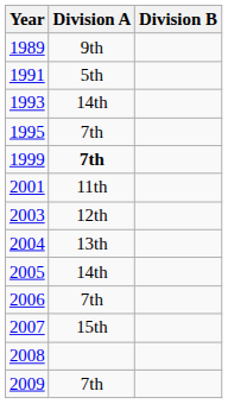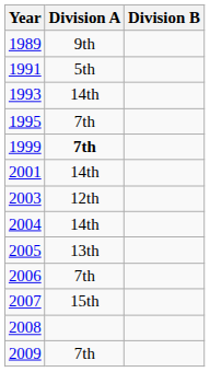2001 | Division A: 11th -> 14th
2004 | Division A: 13th -> 14th
2005 | Division A: 14th -> 13th
